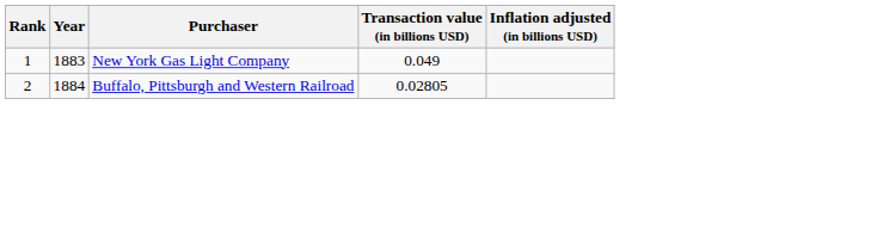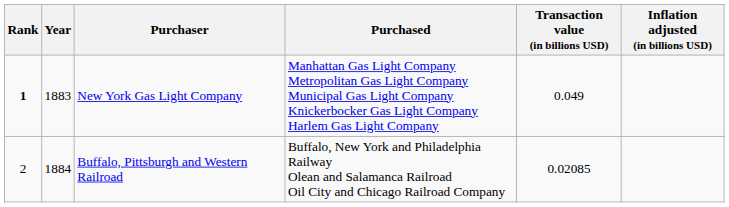+ column: Purchased | Manhattan Gas Light Company Metropolitan Gas Light Company Municipal Gas Light Company Knickerbocker Gas Light Company Harlem Gas Light Company | Buffalo, New York and Philadelphia Railway Olean and Salamanca Railroad Oil City and Chicago Railroad Company
New York Gas Light Company | Rank: normal -> bold
Buffalo, Pittsburgh and Western Railroad | Transaction value (in billions USD): 0.02805 -> 0.02085
